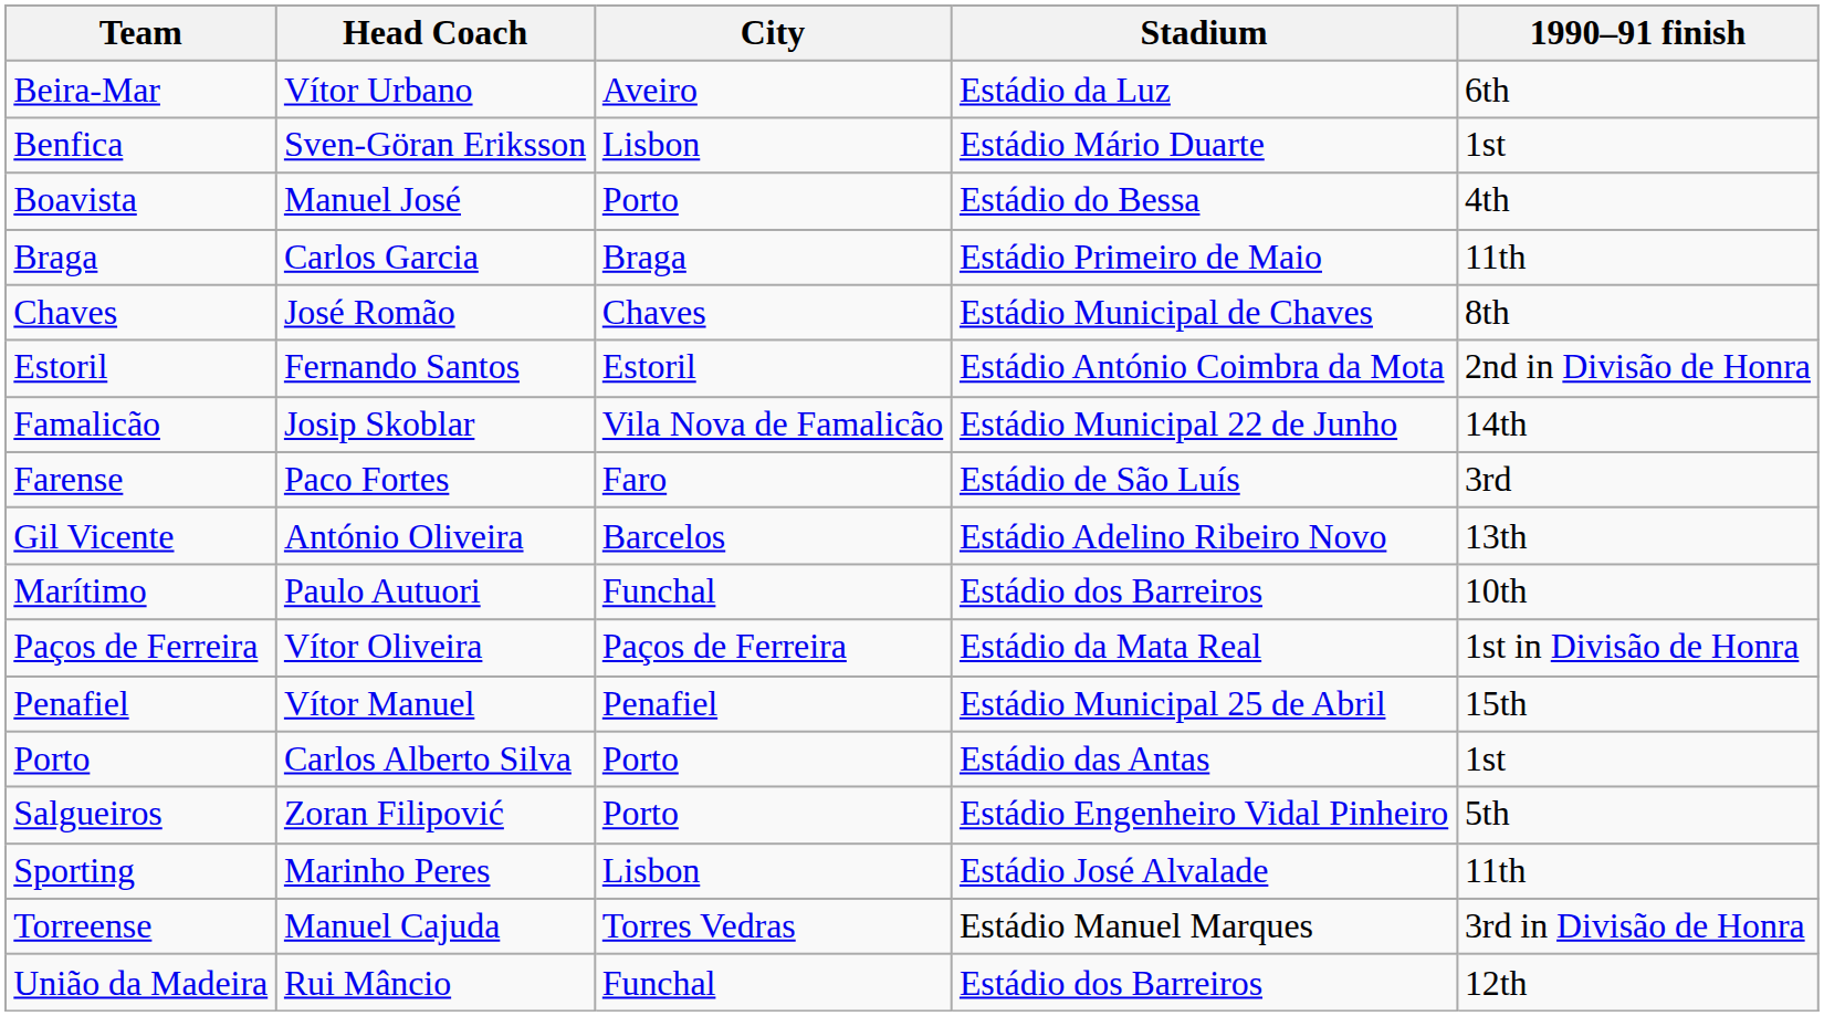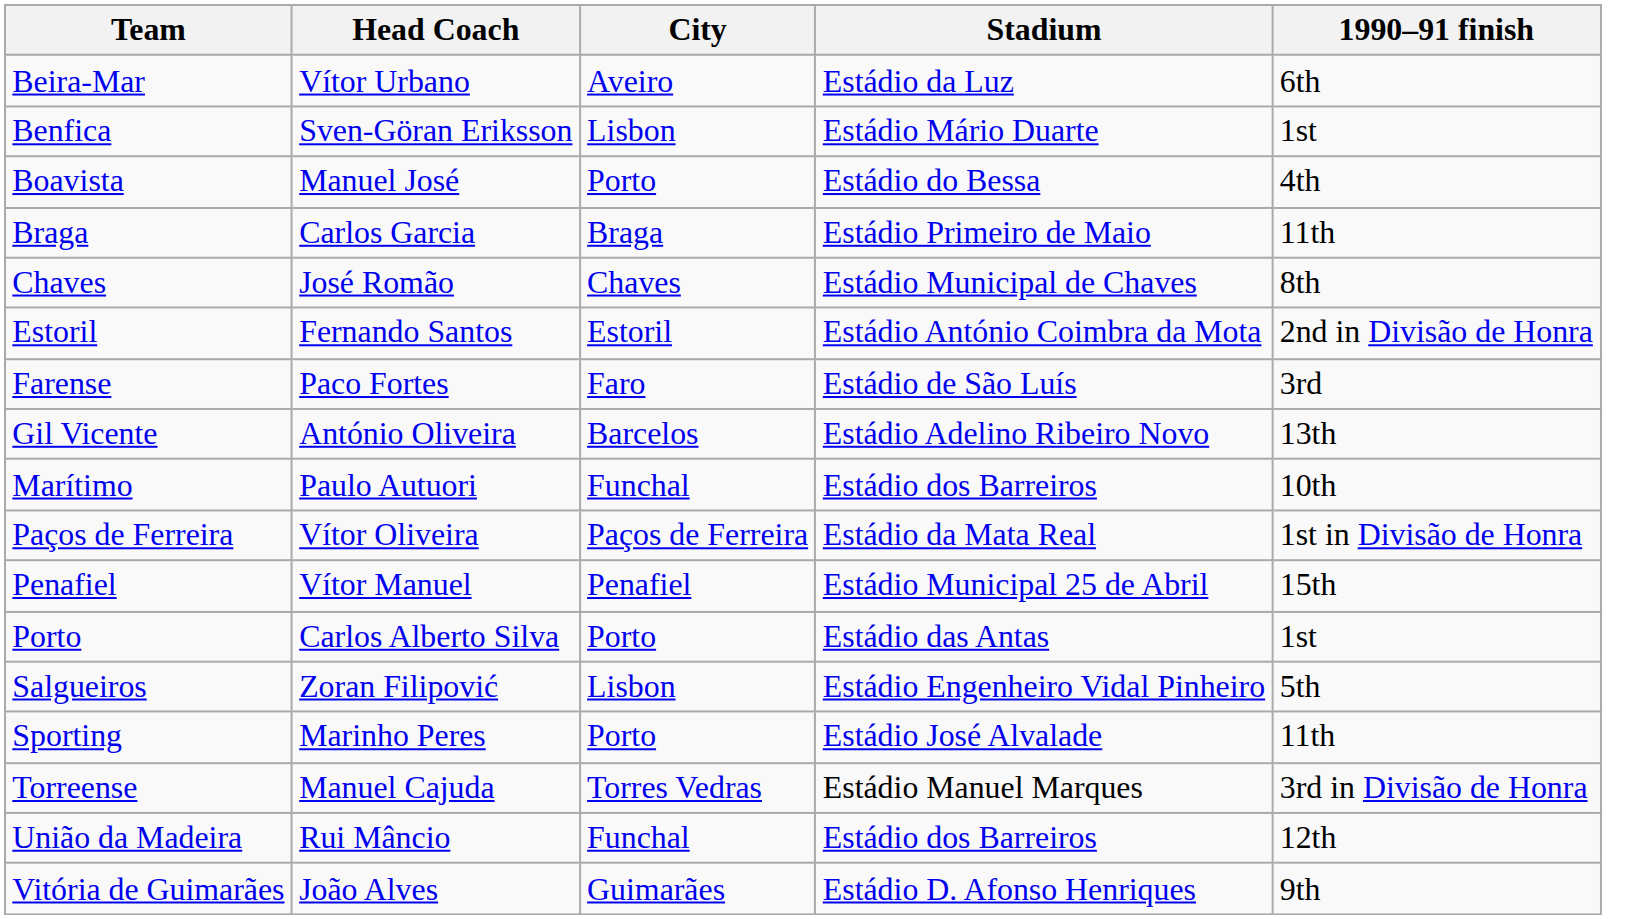- row: Famalicão | Josip Skoblar | Vila Nova de Famalicão | Estádio Municipal 22 de Junho | 14th
Salgueiros | City: Porto -> Lisbon
Sporting | City: Lisbon -> Porto
+ row: Vitória de Guimarães | João Alves | Guimarães | Estádio D. Afonso Henriques | 9th
